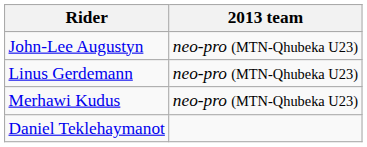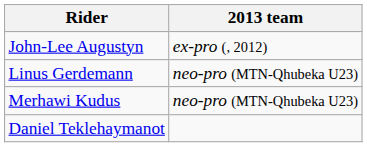John-Lee Augustyn | 2013 team: neo-pro (MTN-Qhubeka U23) -> ex-pro (, 2012)
